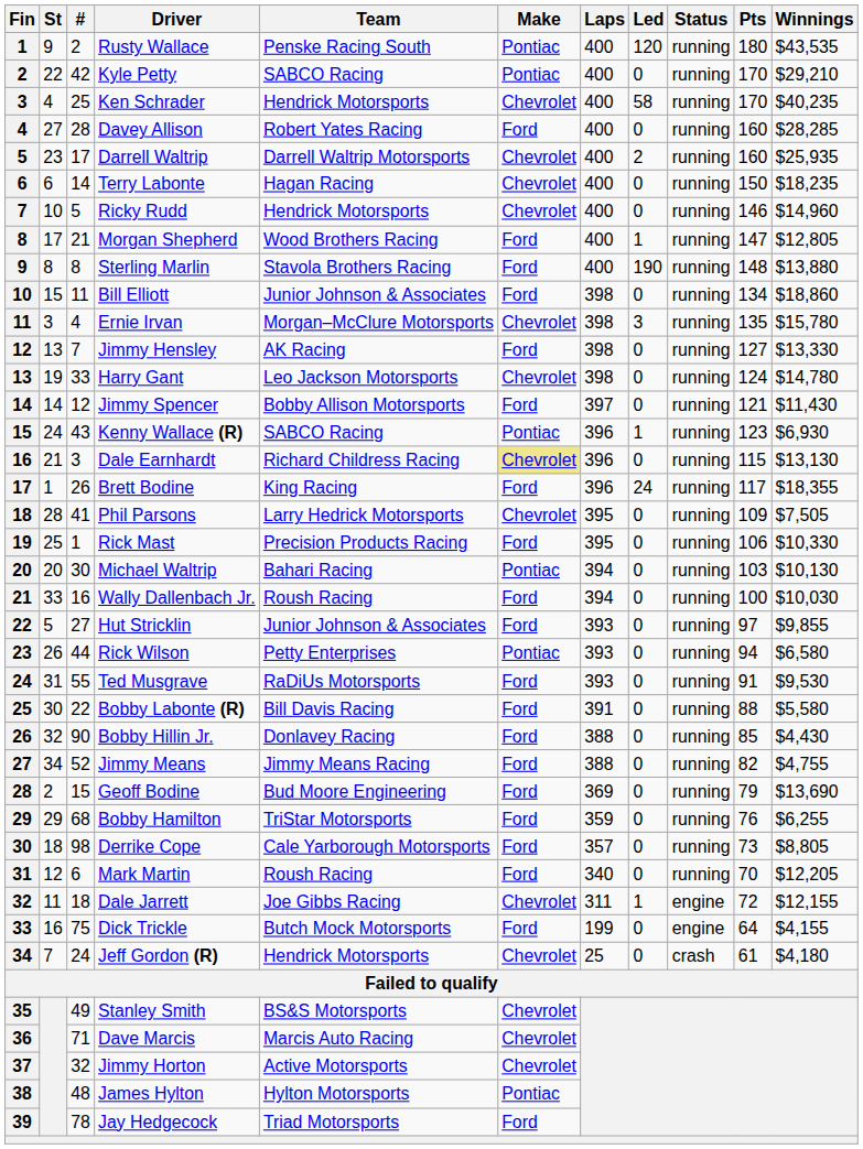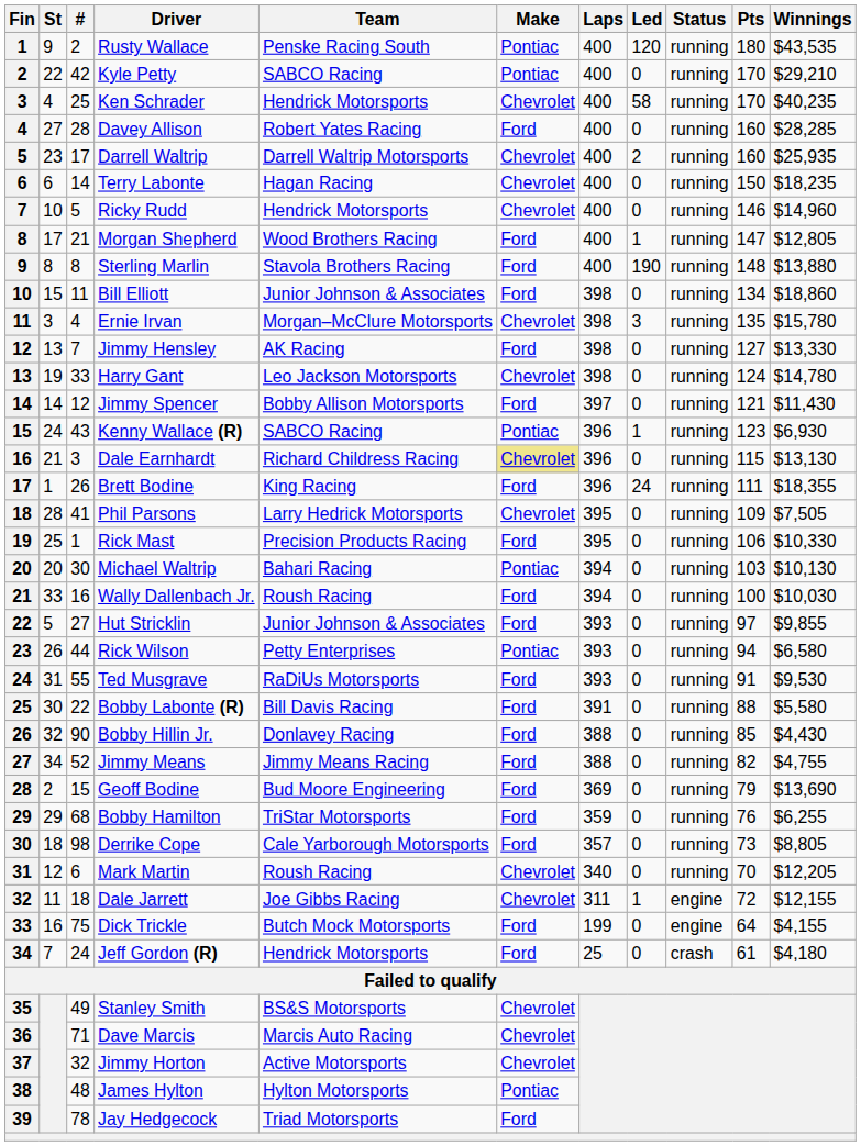Brett Bodine | Pts: 117 -> 111
Mark Martin | Make: Ford -> Chevrolet
Jeff Gordon (R) | Make: Chevrolet -> Ford
